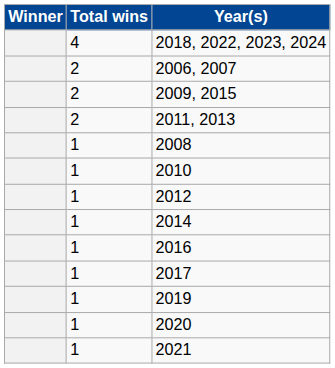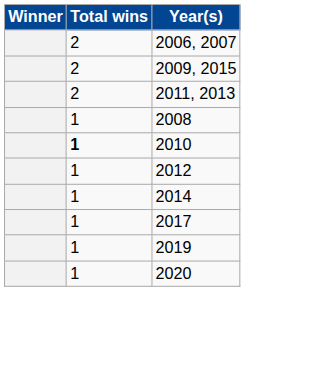- row: 4 | 2018, 2022, 2023, 2024
2010 | Total wins: normal -> bold
- row: 1 | 2016
- row: 1 | 2021
